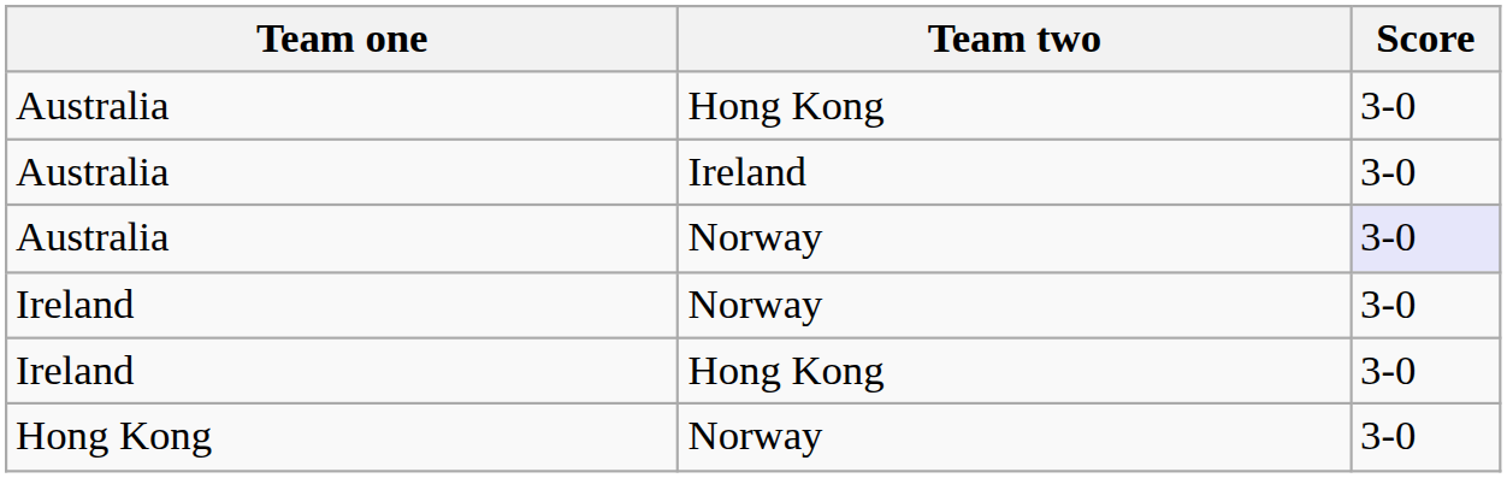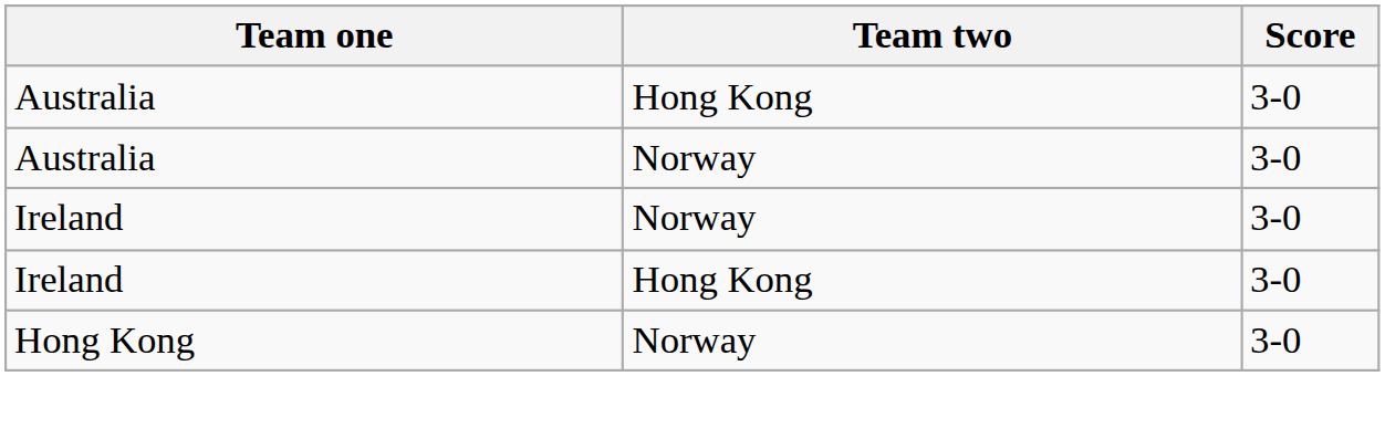- row: Australia | Ireland | 3-0
Australia / Norway | Score: lavender background -> no background
